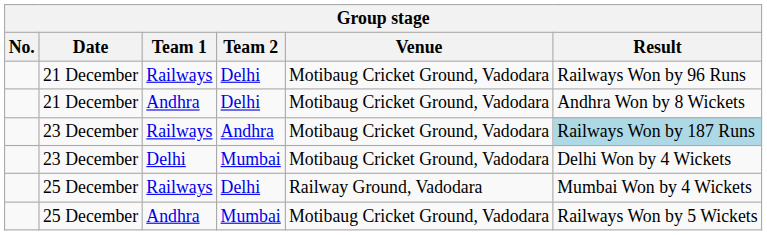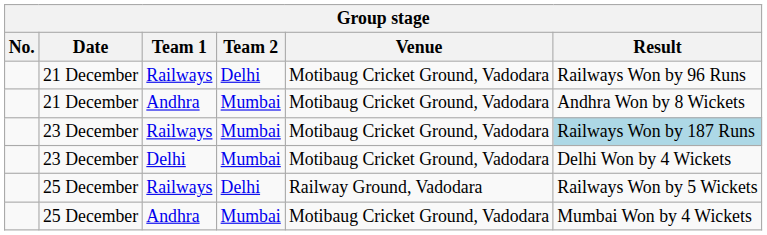21 December / Andhra | Team 2: Delhi -> Mumbai
23 December / Railways | Team 2: Andhra -> Mumbai
25 December / Railways | Result: Mumbai Won by 4 Wickets -> Railways Won by 5 Wickets
25 December / Andhra | Result: Railways Won by 5 Wickets -> Mumbai Won by 4 Wickets
